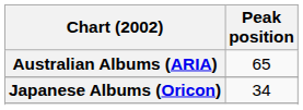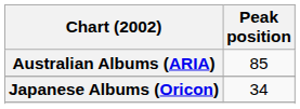Australian Albums (ARIA) | Peak position: 65 -> 85
